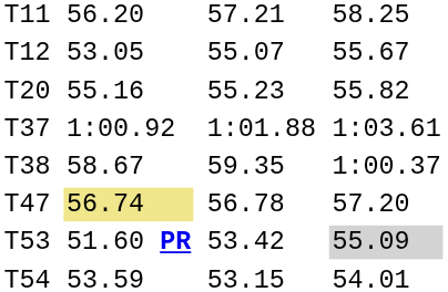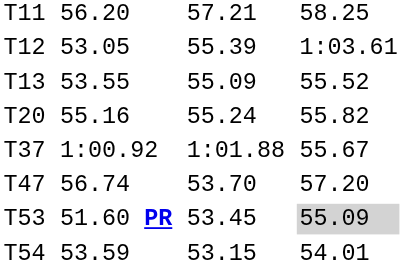T12 | column 5: 55.07 -> 55.39
T12 | column 7: 55.67 -> 1:03.61
+ row: T13 | 53.55 | 55.09 | 55.52
T20 | column 5: 55.23 -> 55.24
T37 | column 7: 1:03.61 -> 55.67
- row: T38 | 58.67 | 59.35 | 1:00.37
T47 | column 3: khaki background -> no background
T47 | column 5: 56.78 -> 53.70
T53 | column 5: 53.42 -> 53.45
